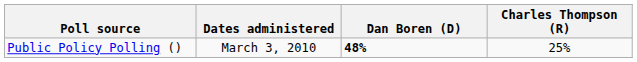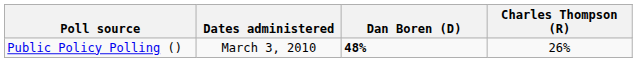Public Policy Polling () | Charles Thompson (R): 25% -> 26%
